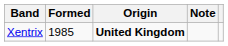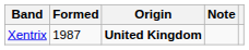Xentrix | Formed: 1985 -> 1987
